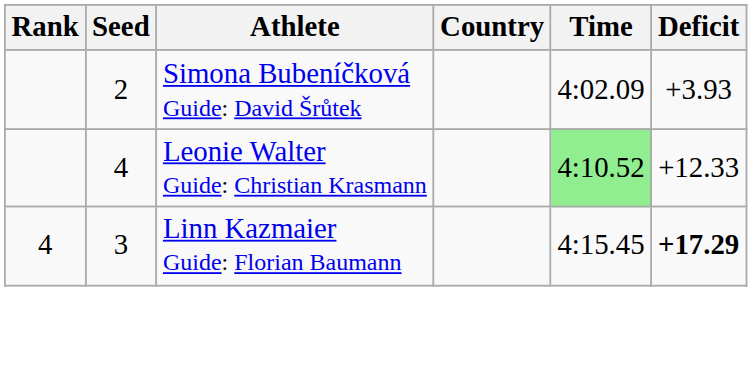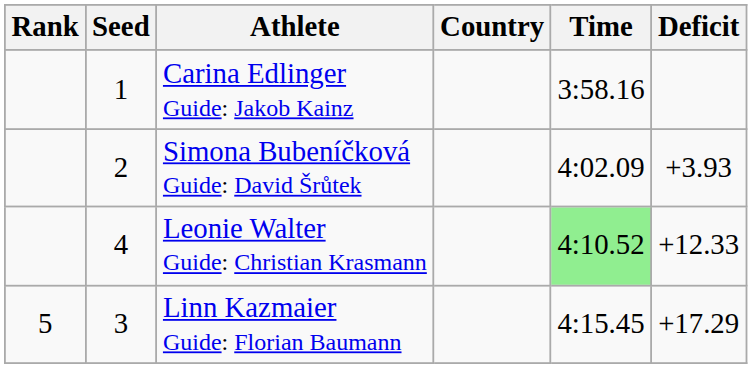+ row: 1 | Carina Edlinger Guide: Jakob Kainz | 3:58.16
Linn Kazmaier Guide: Florian Baumann | Rank: 4 -> 5
Linn Kazmaier Guide: Florian Baumann | Deficit: bold -> normal
